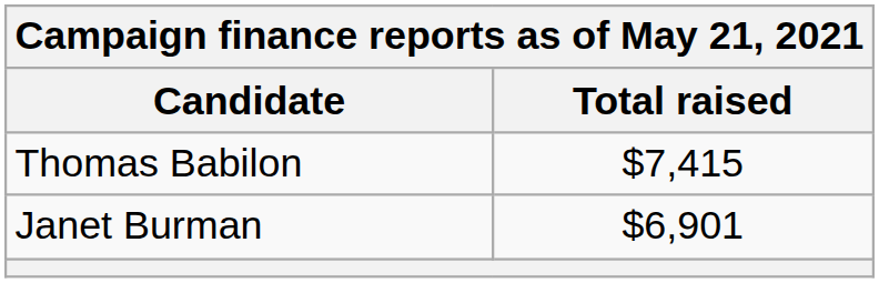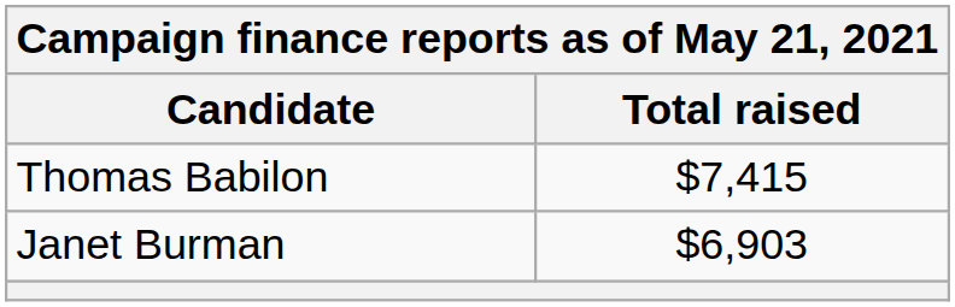Janet Burman | Total raised: $6,901 -> $6,903
